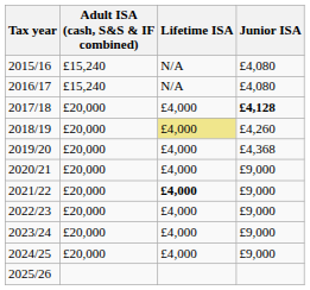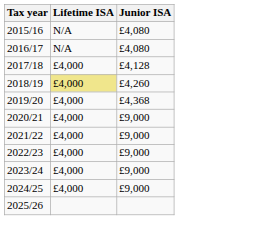- column: Adult ISA (cash, S&S & IF combined) | £15,240 | £15,240 | £20,000 | £20,000 | £20,000 | £20,000 | £20,000 | £20,000 | £20,000 | £20,000
2017/18 | Junior ISA: bold -> normal
2021/22 | Lifetime ISA: bold -> normal
